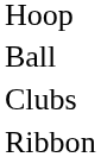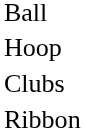rows swapped: Hoop <-> Ball
